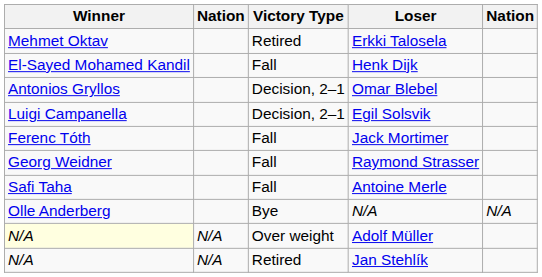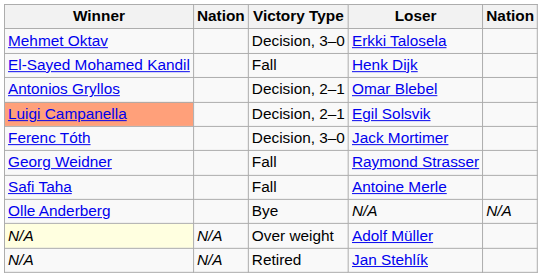Erkki Talosela | Victory Type: Retired -> Decision, 3–0
Egil Solsvik | Winner: no background -> lightsalmon background
Jack Mortimer | Victory Type: Fall -> Decision, 3–0
